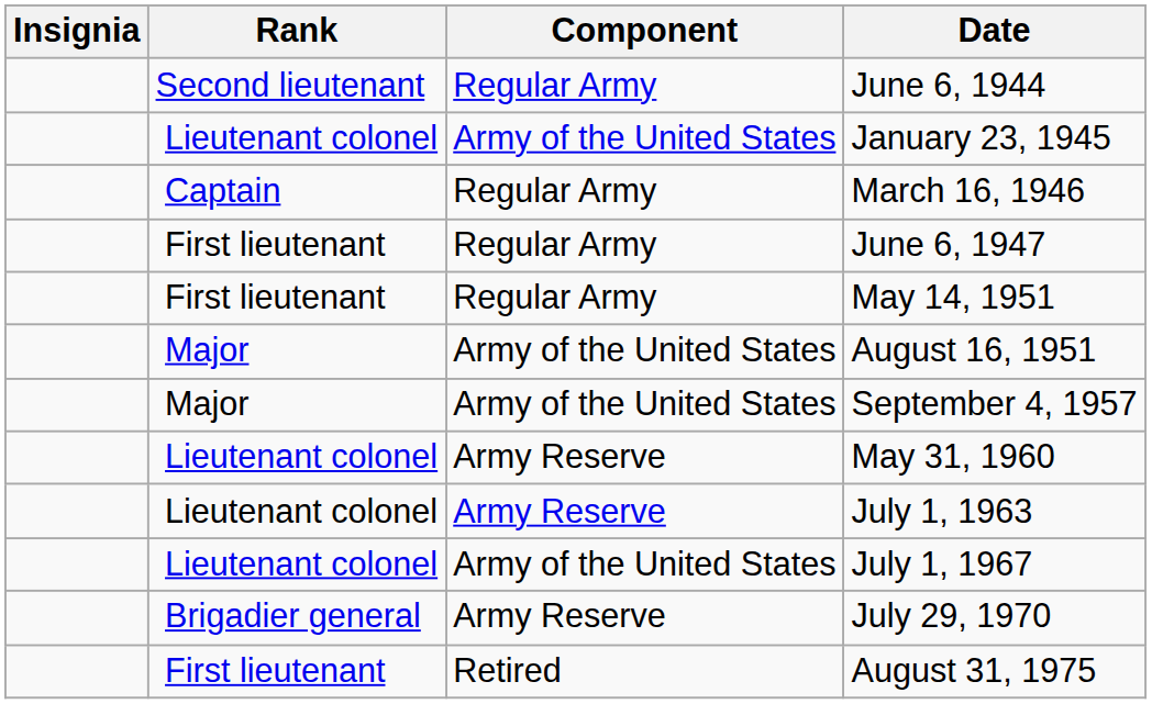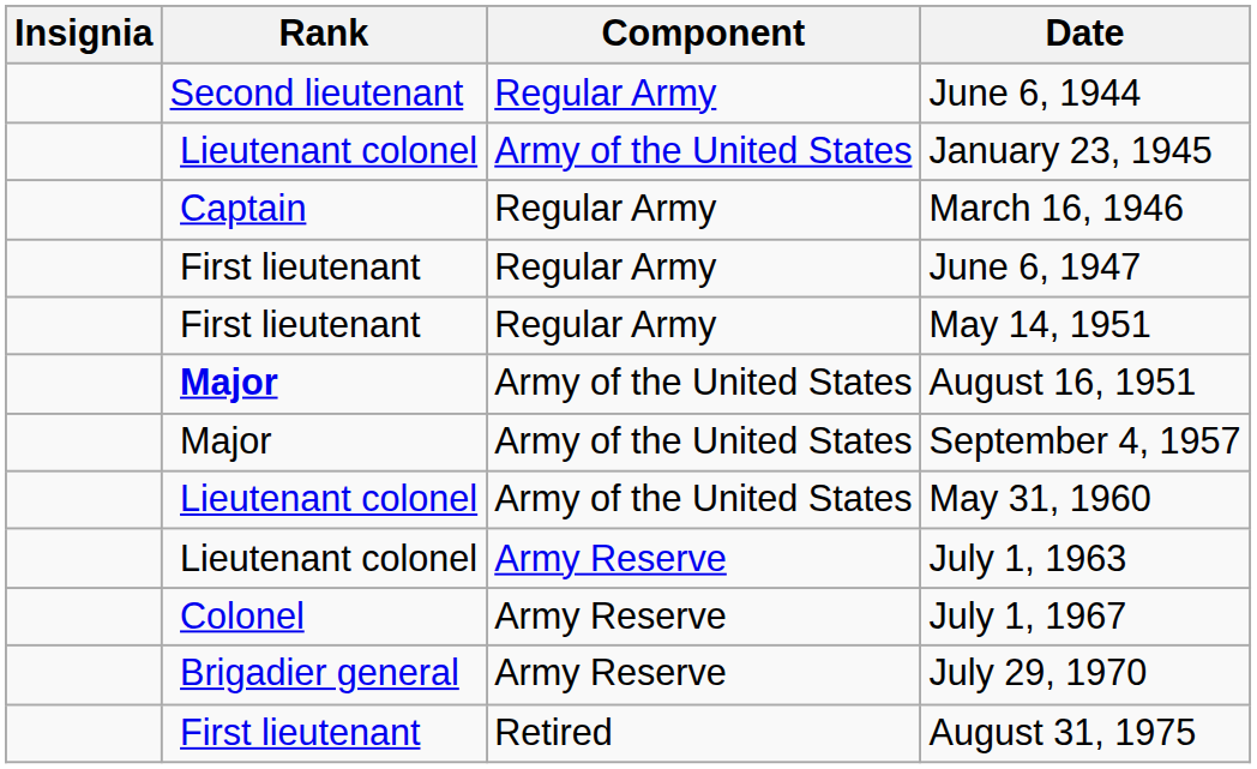August 16, 1951 | Rank: normal -> bold
May 31, 1960 | Component: Army Reserve -> Army of the United States
July 1, 1967 | Rank: Lieutenant colonel -> Colonel
July 1, 1967 | Component: Army of the United States -> Army Reserve
